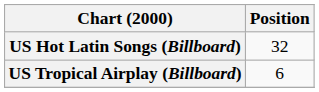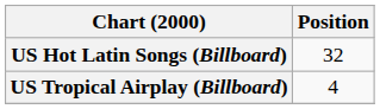US Tropical Airplay (Billboard) | Position: 6 -> 4
